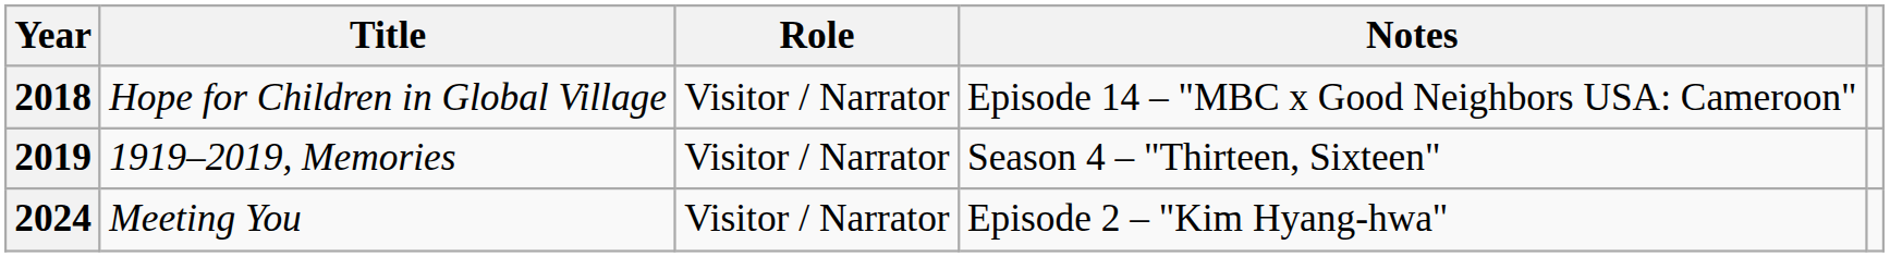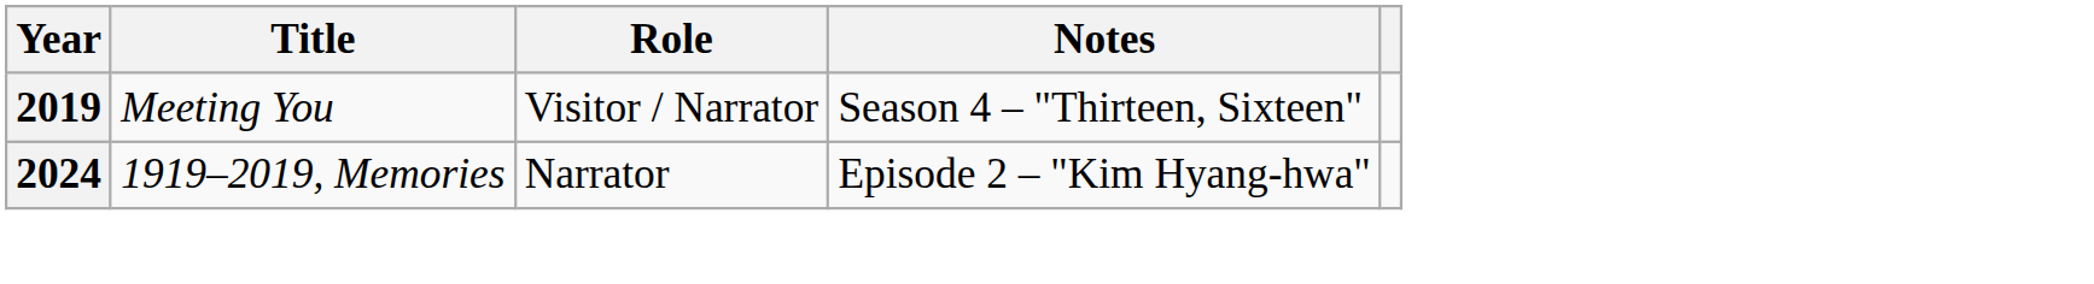- row: 2018 | Hope for Children in Global Village | Visitor / Narrator | Episode 14 – "MBC x Good Neighbors USA: Cameroon"
2019 | Title: 1919–2019, Memories -> Meeting You
2024 | Title: Meeting You -> 1919–2019, Memories
2024 | Role: Visitor / Narrator -> Narrator
